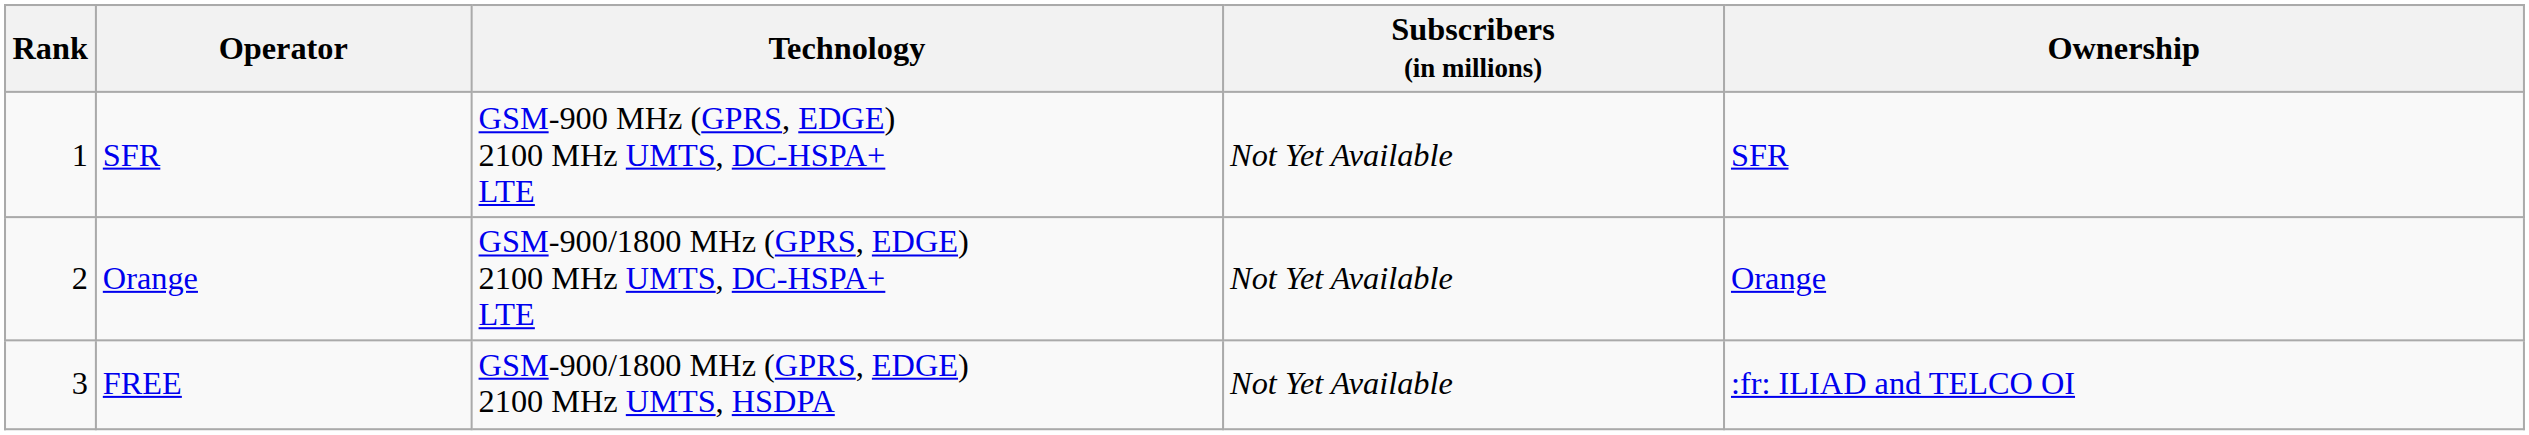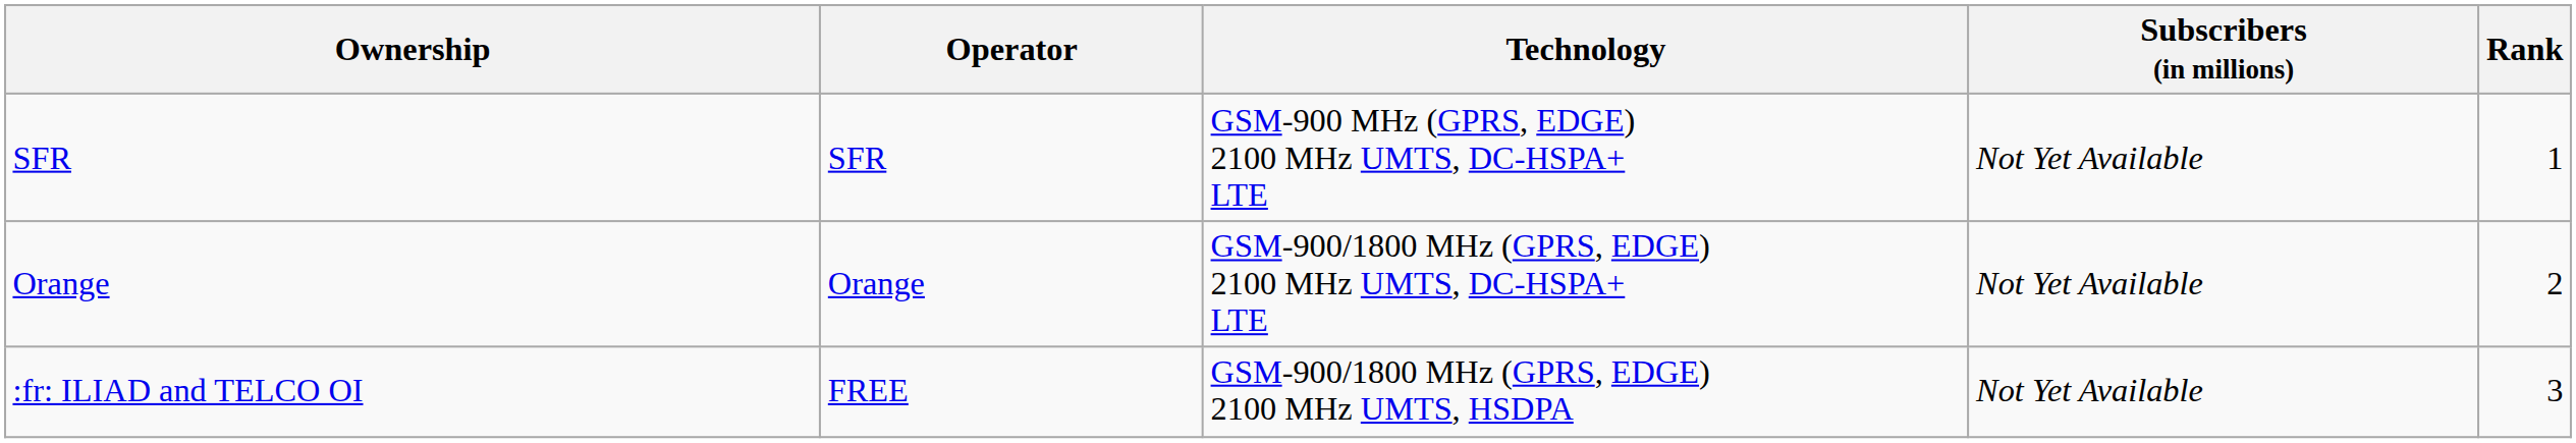columns swapped: Rank <-> Ownership
